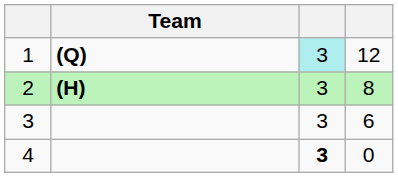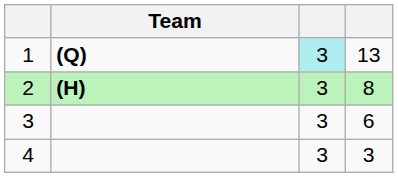1 | column 4: 12 -> 13
4 | column 3: bold -> normal
4 | column 4: 0 -> 3
